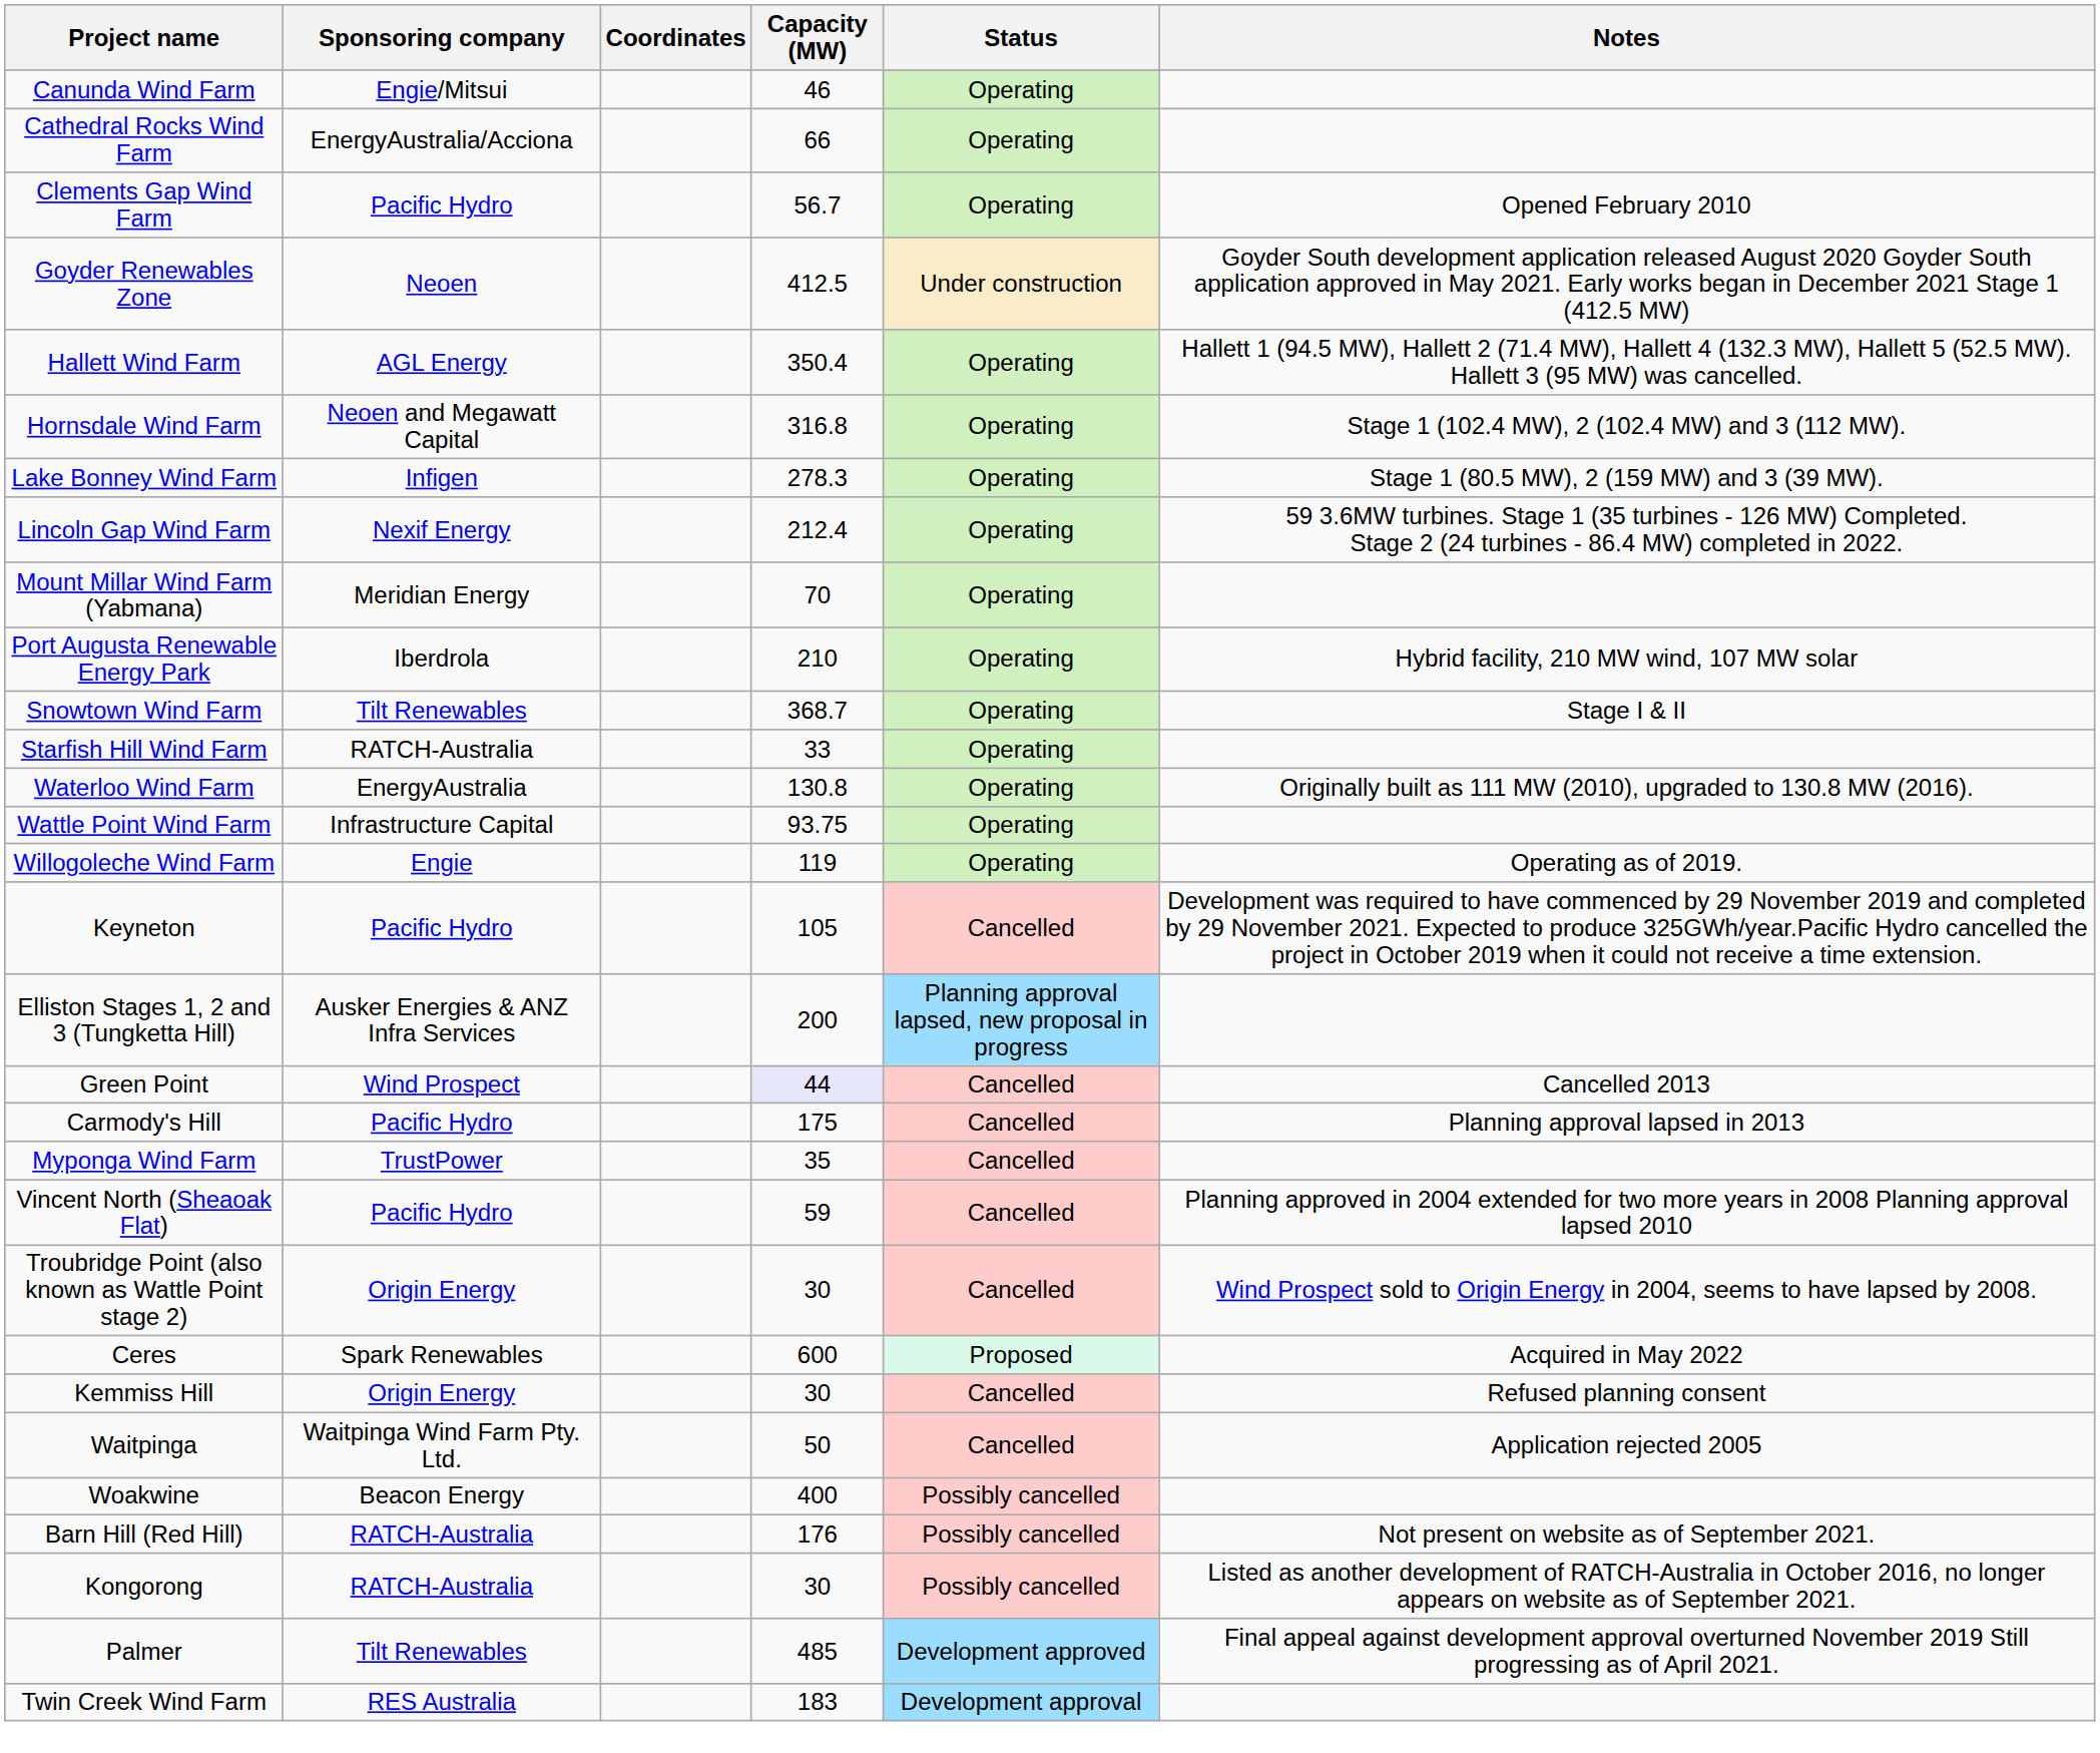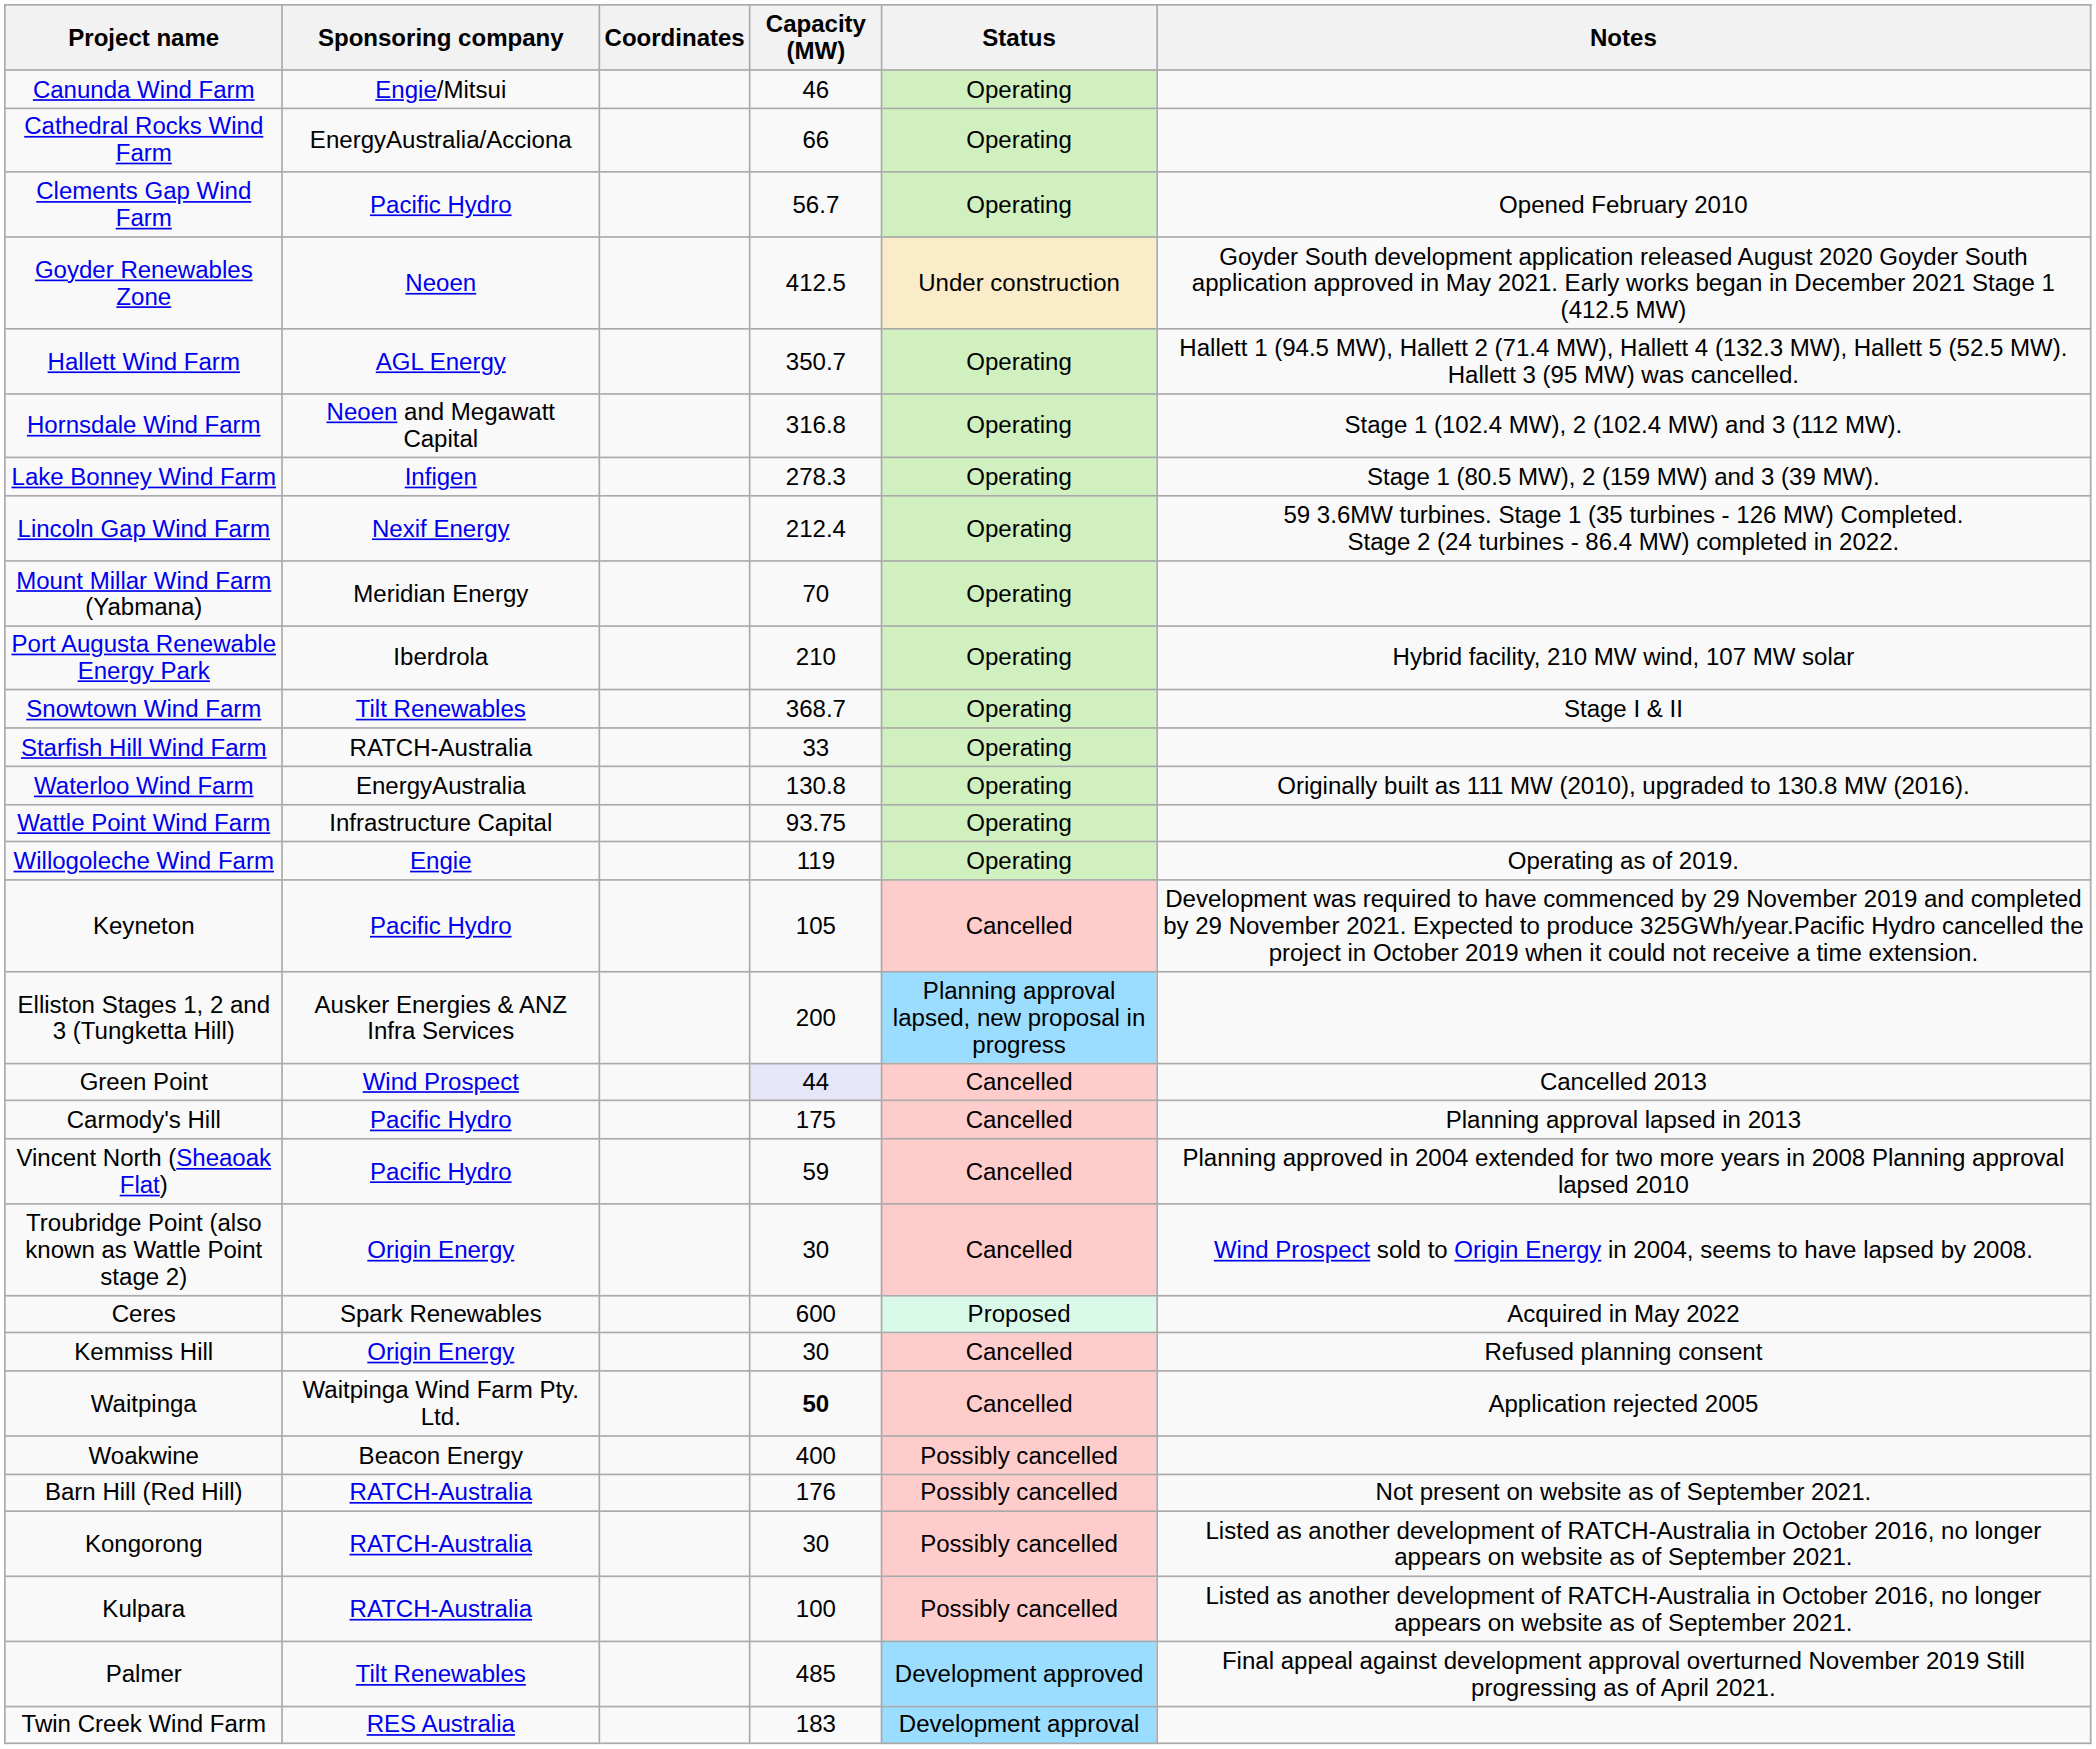Hallett Wind Farm | Capacity (MW): 350.4 -> 350.7
- row: Myponga Wind Farm | TrustPower | 35 | Cancelled
Waitpinga | Capacity (MW): normal -> bold
+ row: Kulpara | RATCH-Australia | 100 | Possibly cancelled | Listed as another development of RATCH-Australia in October 2016, no longer appears on website as of September 2021.
